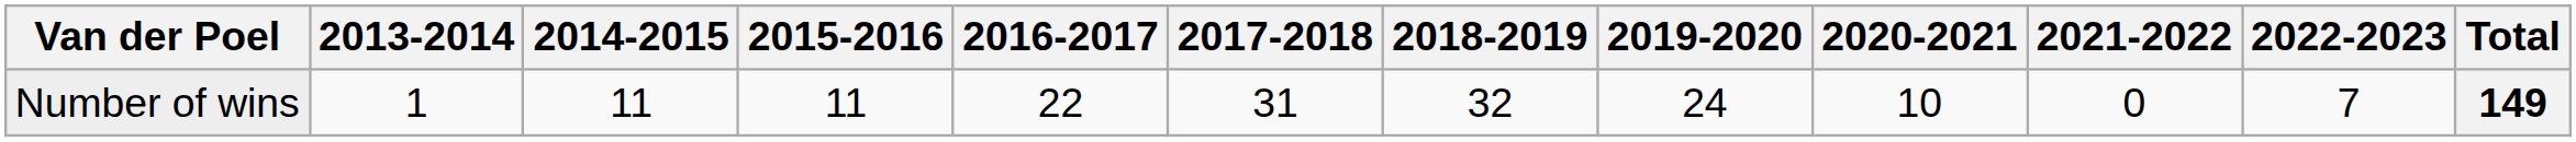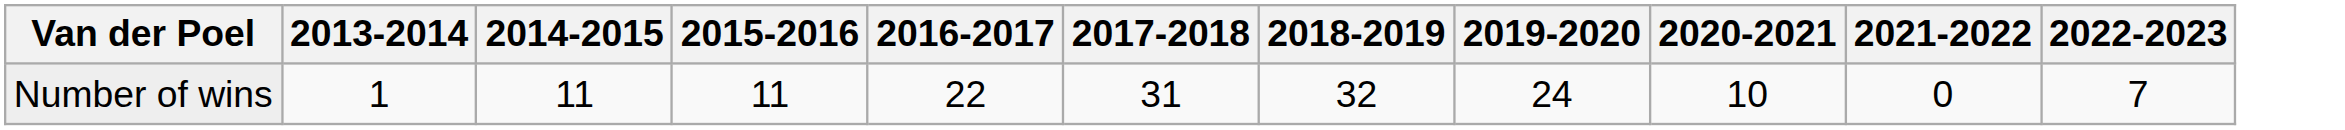- column: Total | 149
